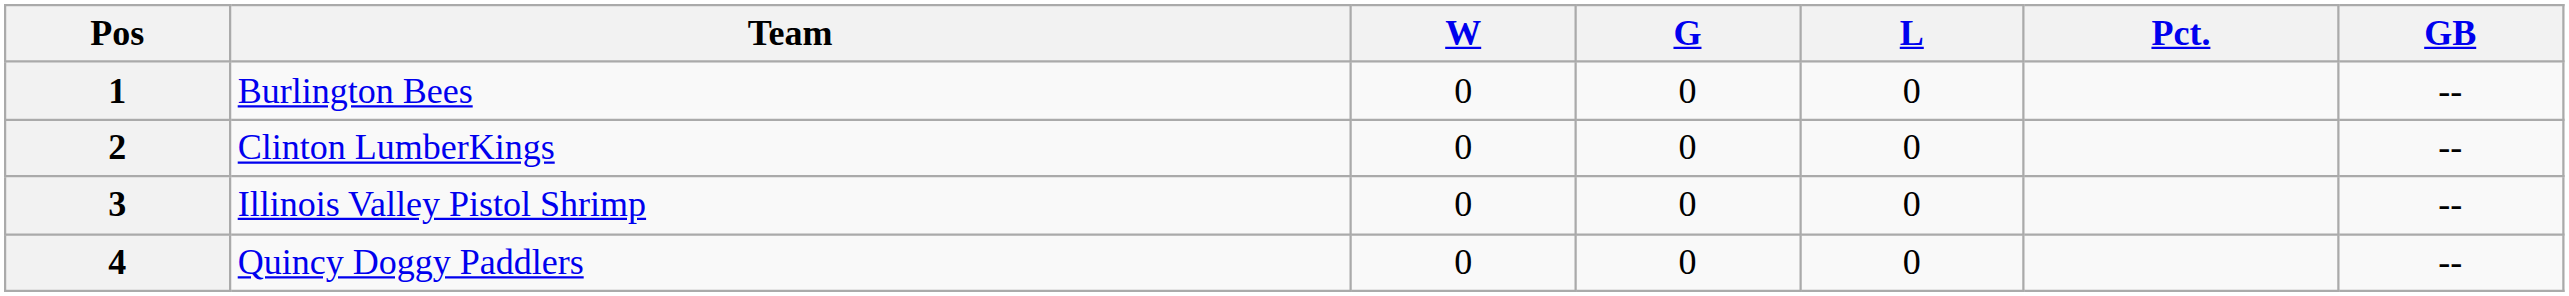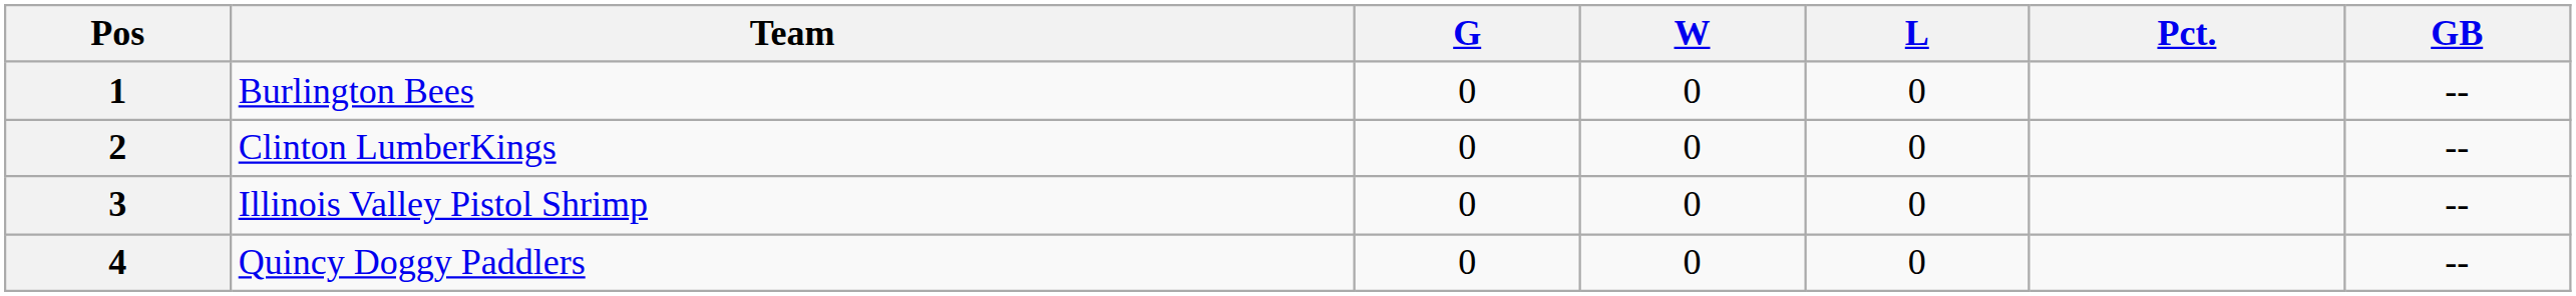columns swapped: G <-> W
